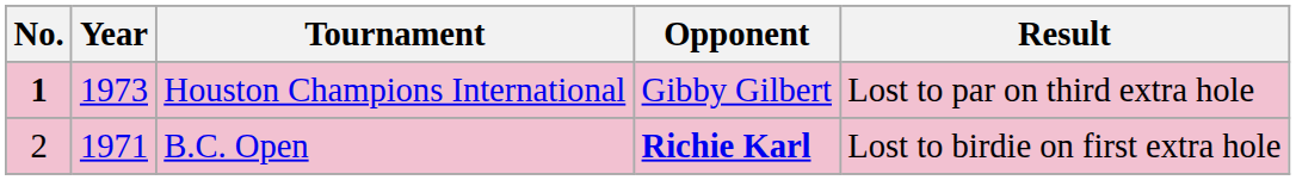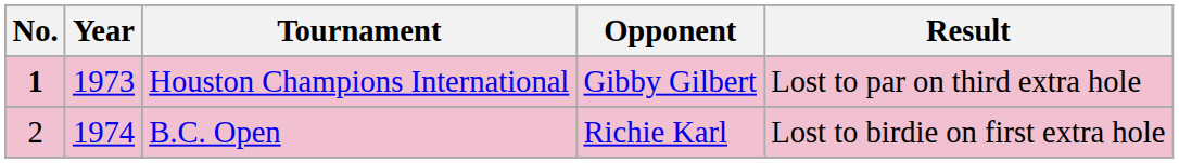B.C. Open | Year: 1971 -> 1974
B.C. Open | Opponent: bold -> normal
